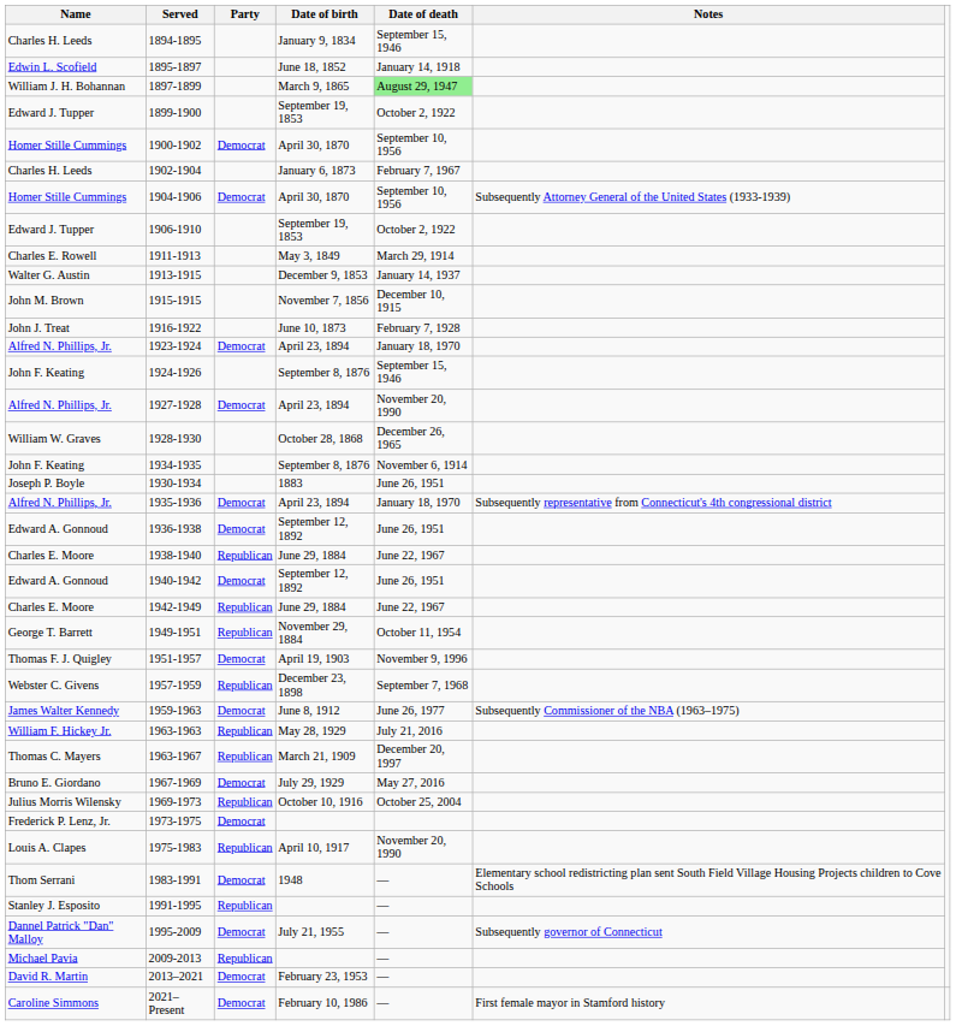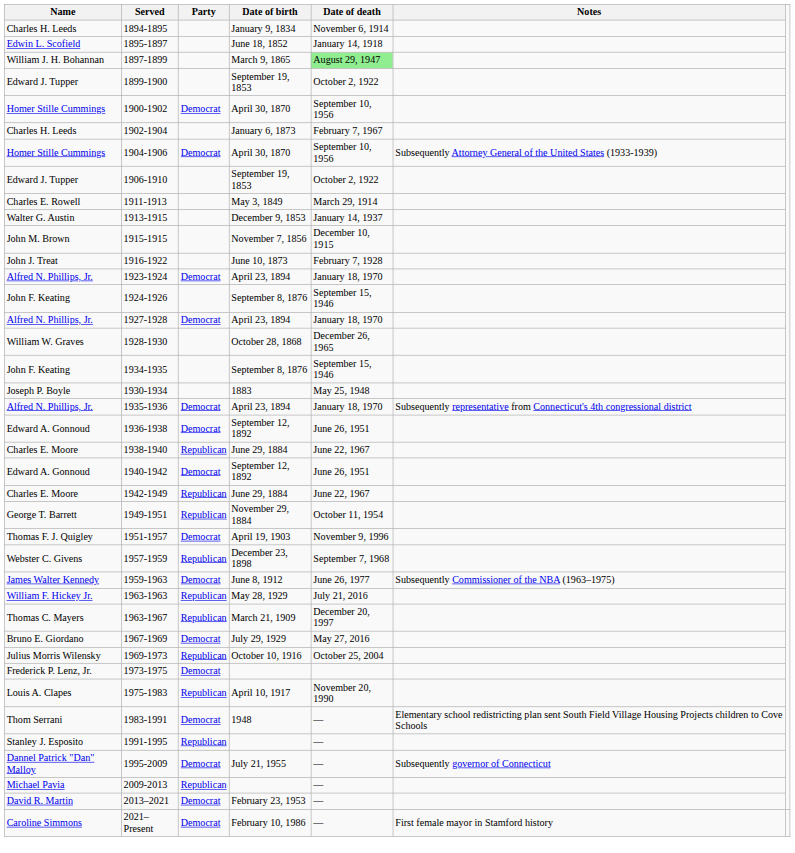1894-1895 | Date of death: September 15, 1946 -> November 6, 1914
1927-1928 | Date of death: November 20, 1990 -> January 18, 1970
1934-1935 | Date of death: November 6, 1914 -> September 15, 1946
1930-1934 | Date of death: June 26, 1951 -> May 25, 1948
